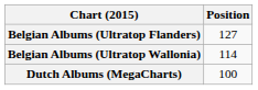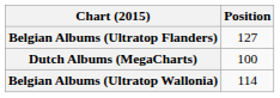rows swapped: Belgian Albums (Ultratop Wallonia) <-> Dutch Albums (MegaCharts)
